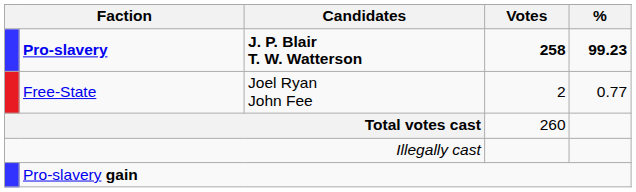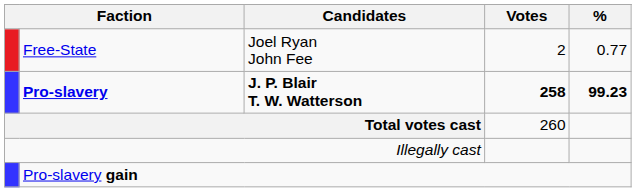rows swapped: Pro-slavery <-> Free-State
